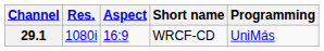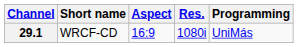columns swapped: Res. <-> Short name
